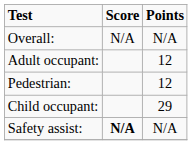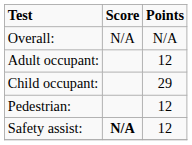rows swapped: Child occupant: <-> Pedestrian:
Safety assist: | Points: N/A -> 12
